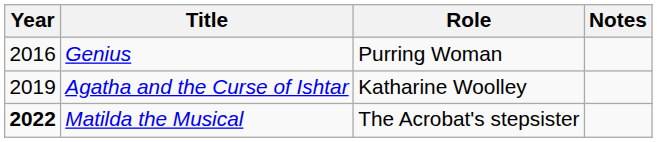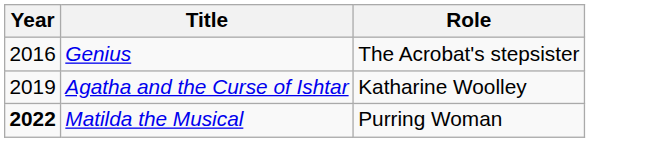- column: Notes
Genius | Role: Purring Woman -> The Acrobat's stepsister
Matilda the Musical | Role: The Acrobat's stepsister -> Purring Woman
